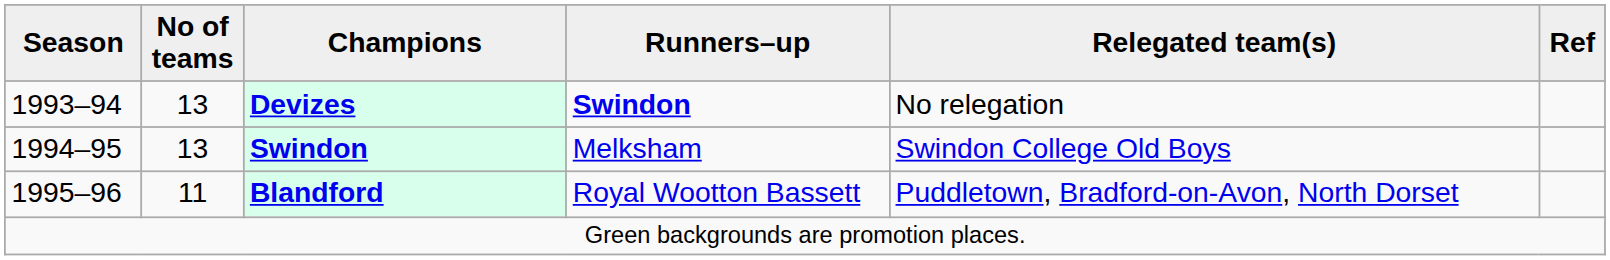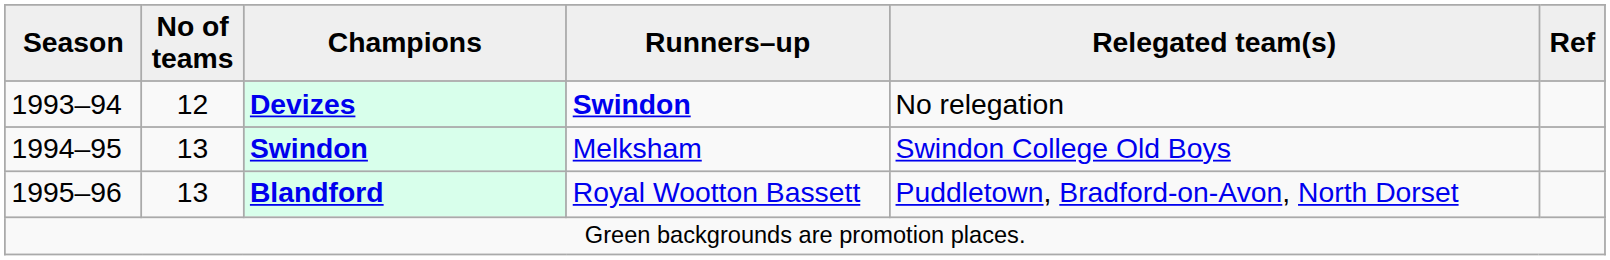Devizes | No of teams: 13 -> 12
Blandford | No of teams: 11 -> 13
